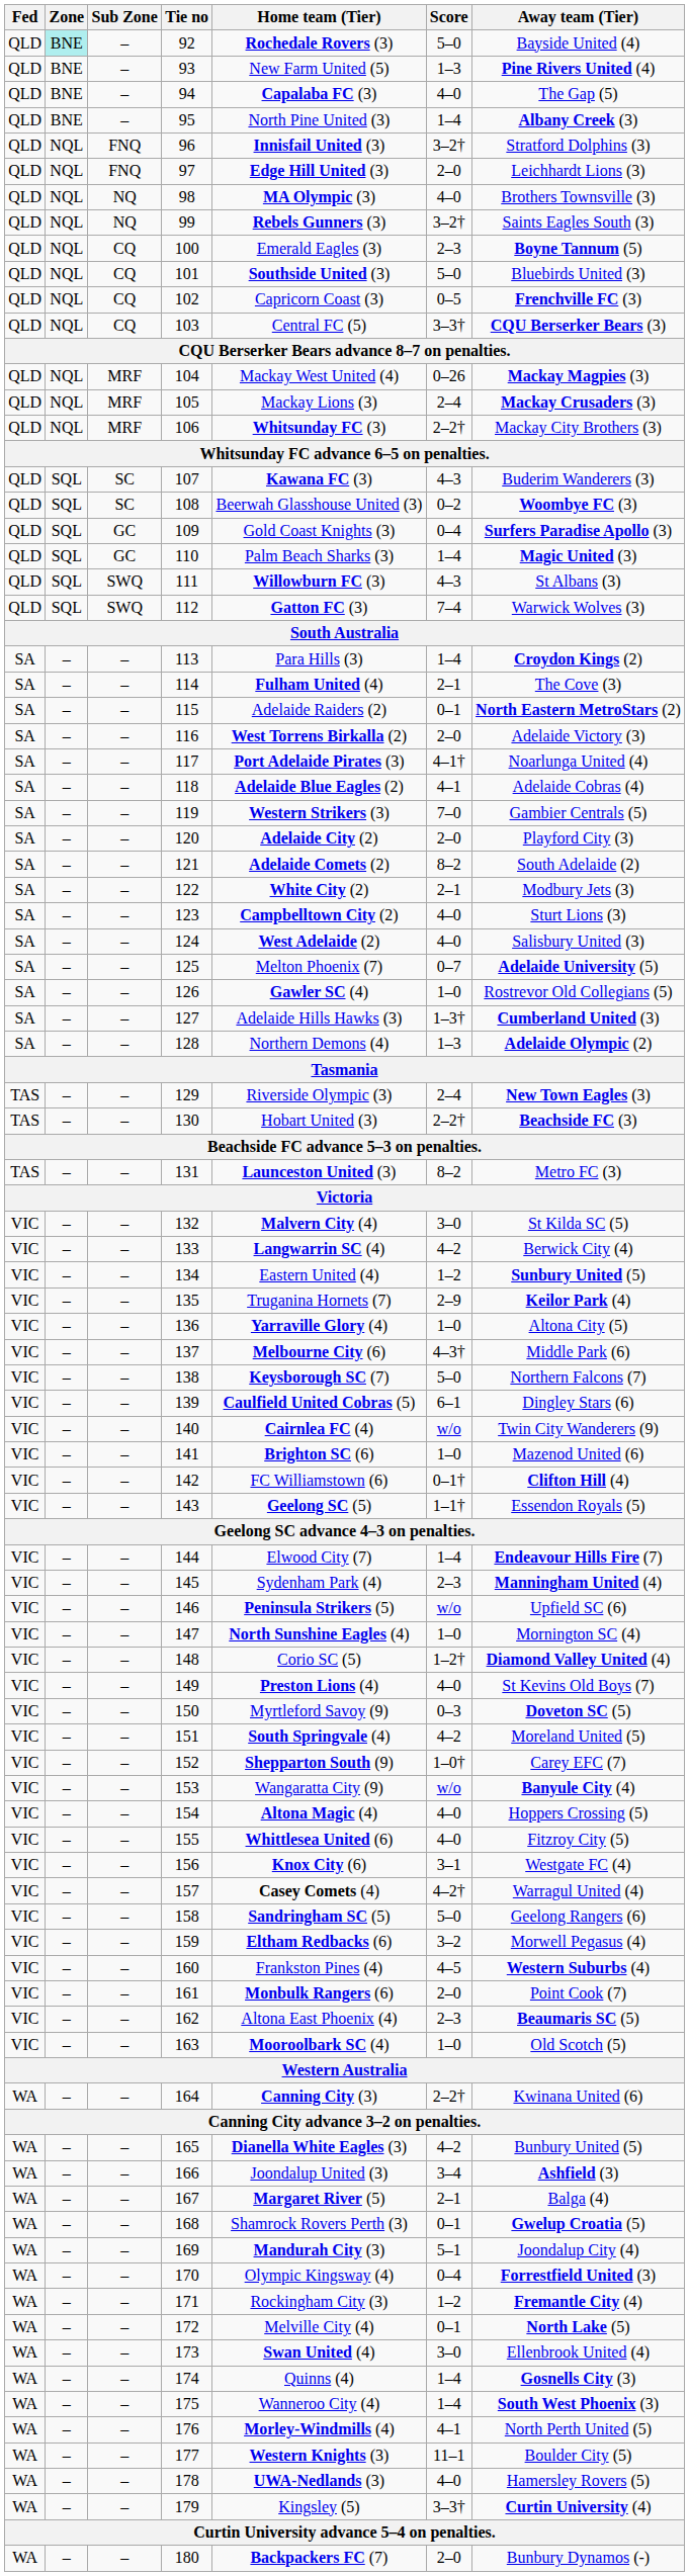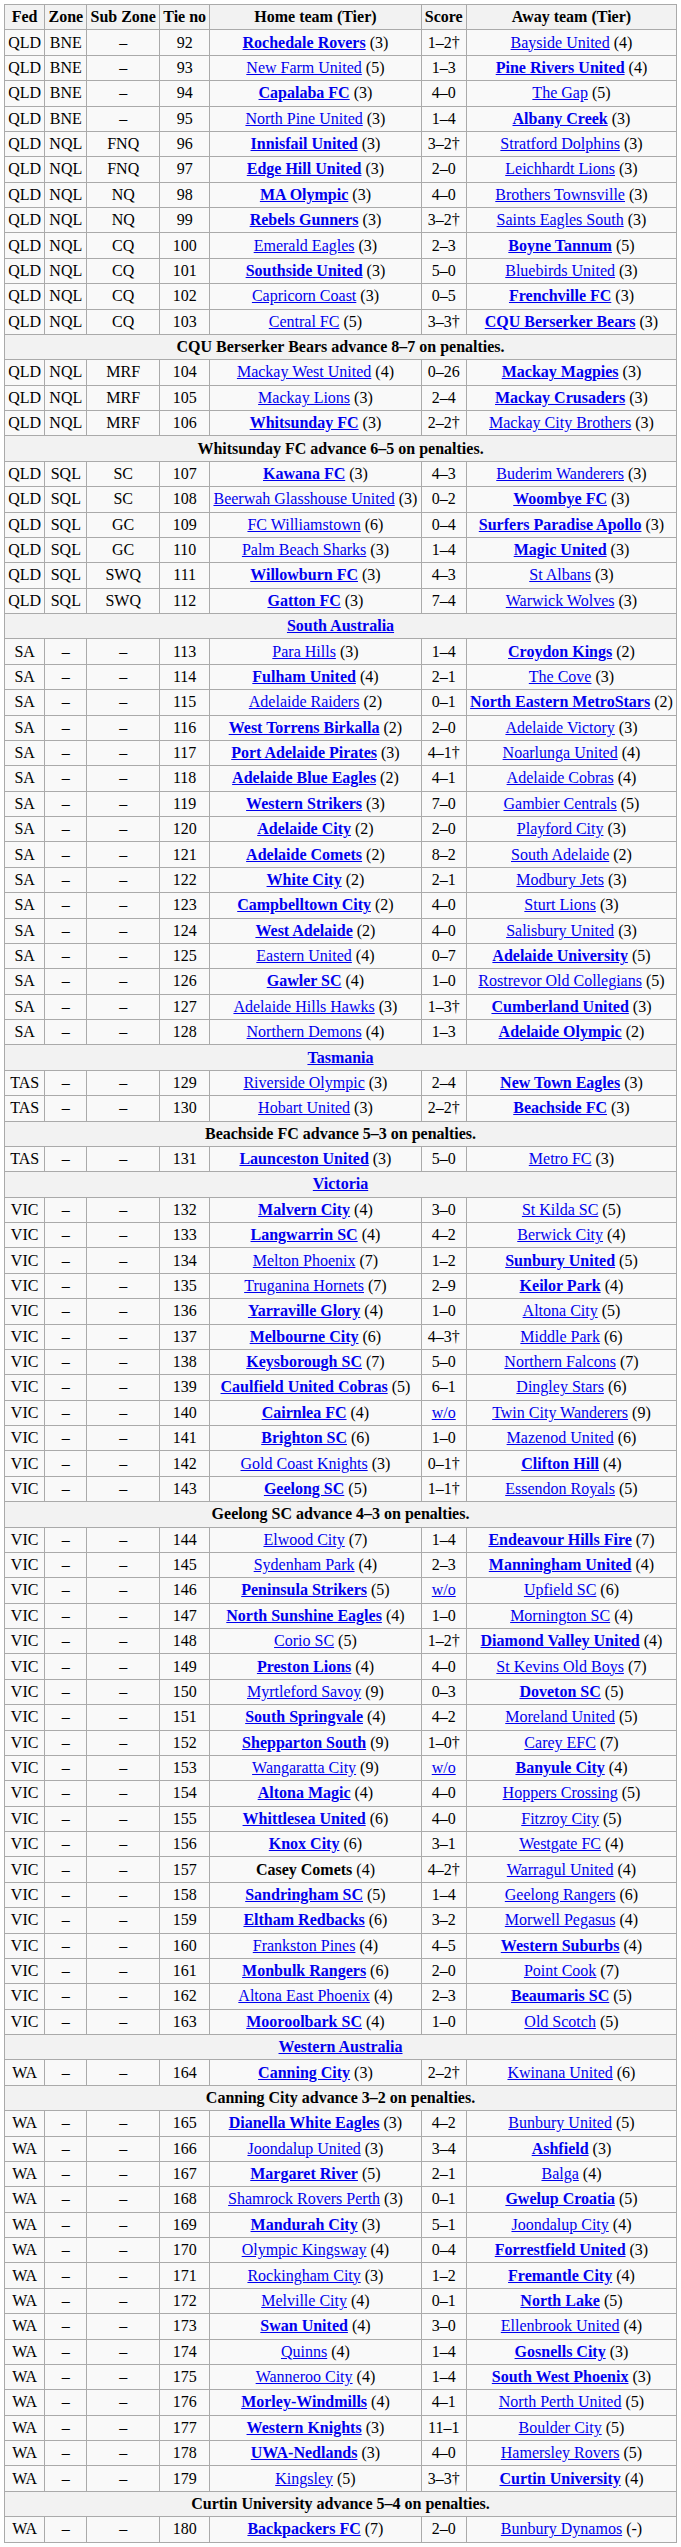92 | Zone: paleturquoise background -> no background
92 | Score: 5–0 -> 1–2†
109 | Home team (Tier): Gold Coast Knights (3) -> FC Williamstown (6)
125 | Home team (Tier): Melton Phoenix (7) -> Eastern United (4)
131 | Score: 8–2 -> 5–0
134 | Home team (Tier): Eastern United (4) -> Melton Phoenix (7)
142 | Home team (Tier): FC Williamstown (6) -> Gold Coast Knights (3)
158 | Score: 5–0 -> 1–4
